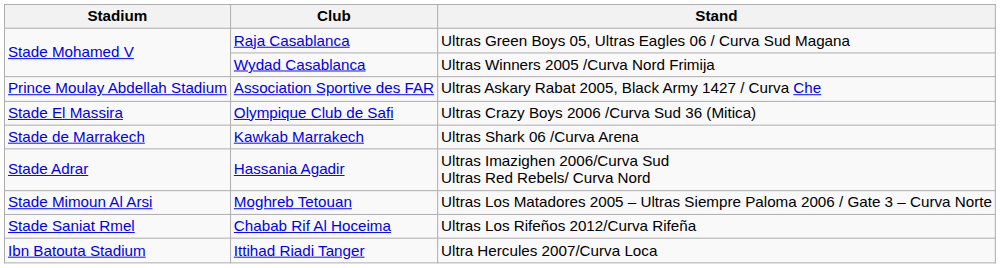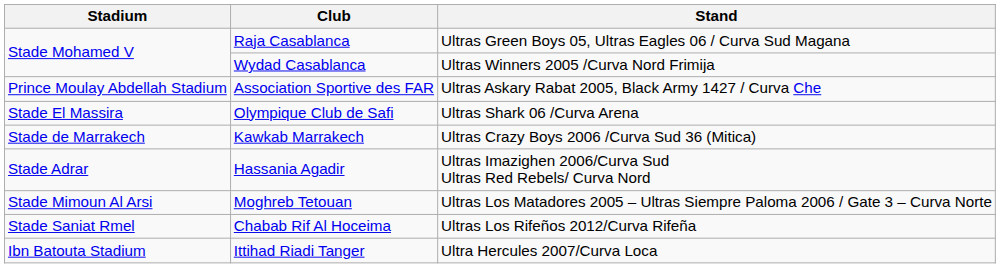Olympique Club de Safi | Stand: Ultras Crazy Boys 2006 /Curva Sud 36 (Mitica) -> Ultras Shark 06 /Curva Arena
Kawkab Marrakech | Stand: Ultras Shark 06 /Curva Arena -> Ultras Crazy Boys 2006 /Curva Sud 36 (Mitica)
